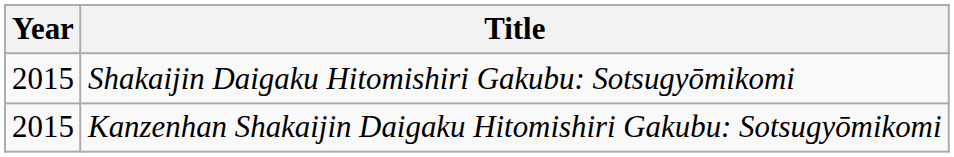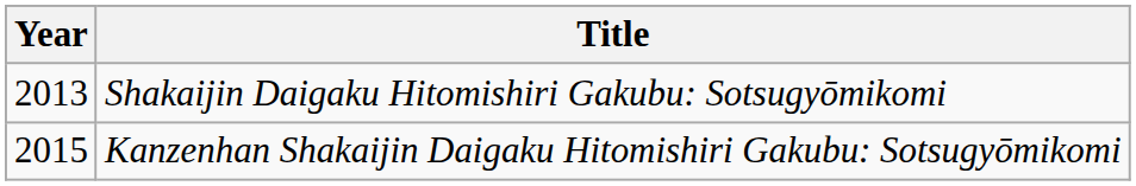Shakaijin Daigaku Hitomishiri Gakubu: Sotsugyōmikomi | Year: 2015 -> 2013
